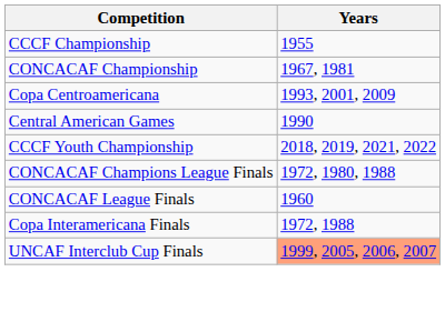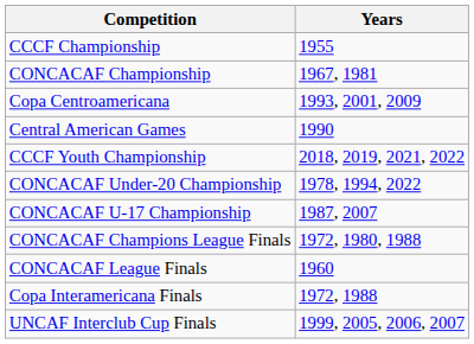+ row: CONCACAF Under-20 Championship | 1978, 1994, 2022
+ row: CONCACAF U-17 Championship | 1987, 2007
UNCAF Interclub Cup Finals | Years: lightsalmon background -> no background
